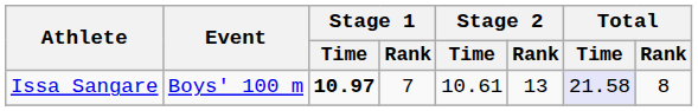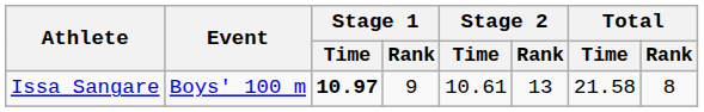Issa Sangare | Stage 1 / Rank: 7 -> 9
Issa Sangare | Total / Time: lavender background -> no background
